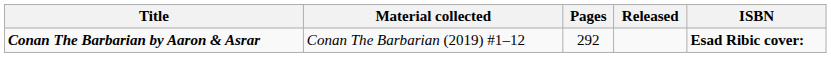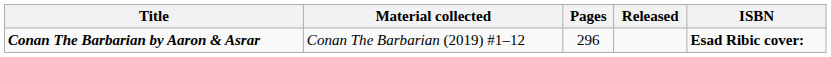Conan The Barbarian by Aaron & Asrar | Pages: 292 -> 296
